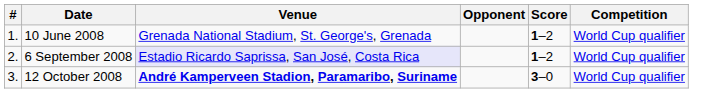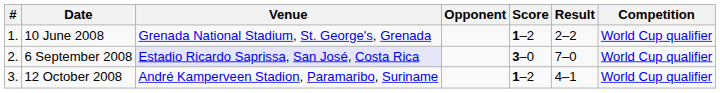+ column: Result | 2–2 | 7–0 | 4–1
6 September 2008 | Score: 1–2 -> 3–0
12 October 2008 | Venue: bold -> normal
12 October 2008 | Score: 3–0 -> 1–2
